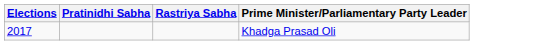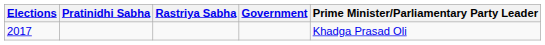+ column: Government
